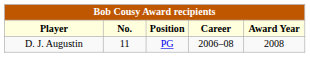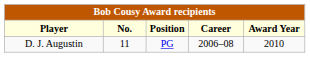D. J. Augustin | Award Year: 2008 -> 2010
